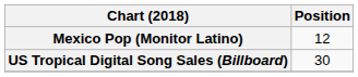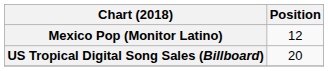US Tropical Digital Song Sales (Billboard) | Position: 30 -> 20
